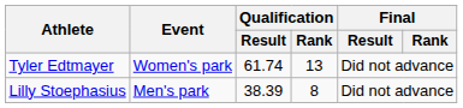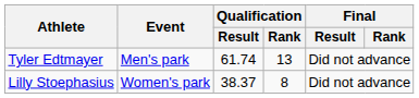Tyler Edtmayer | Event: Women's park -> Men's park
Lilly Stoephasius | Event: Men's park -> Women's park
Lilly Stoephasius | Qualification / Result: 38.39 -> 38.37
